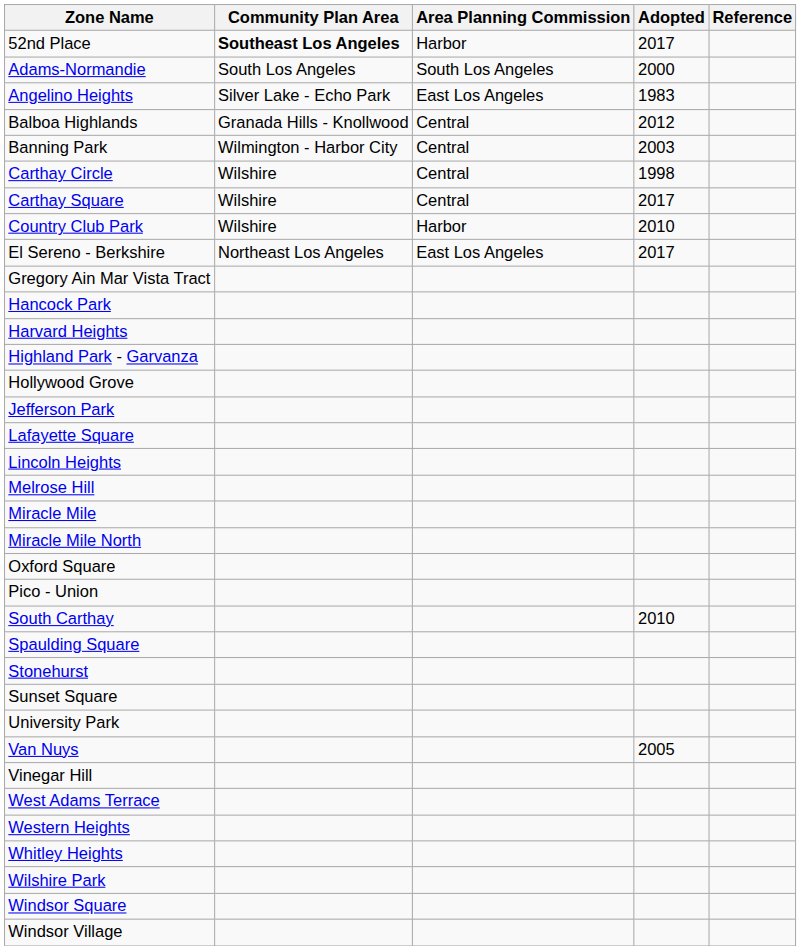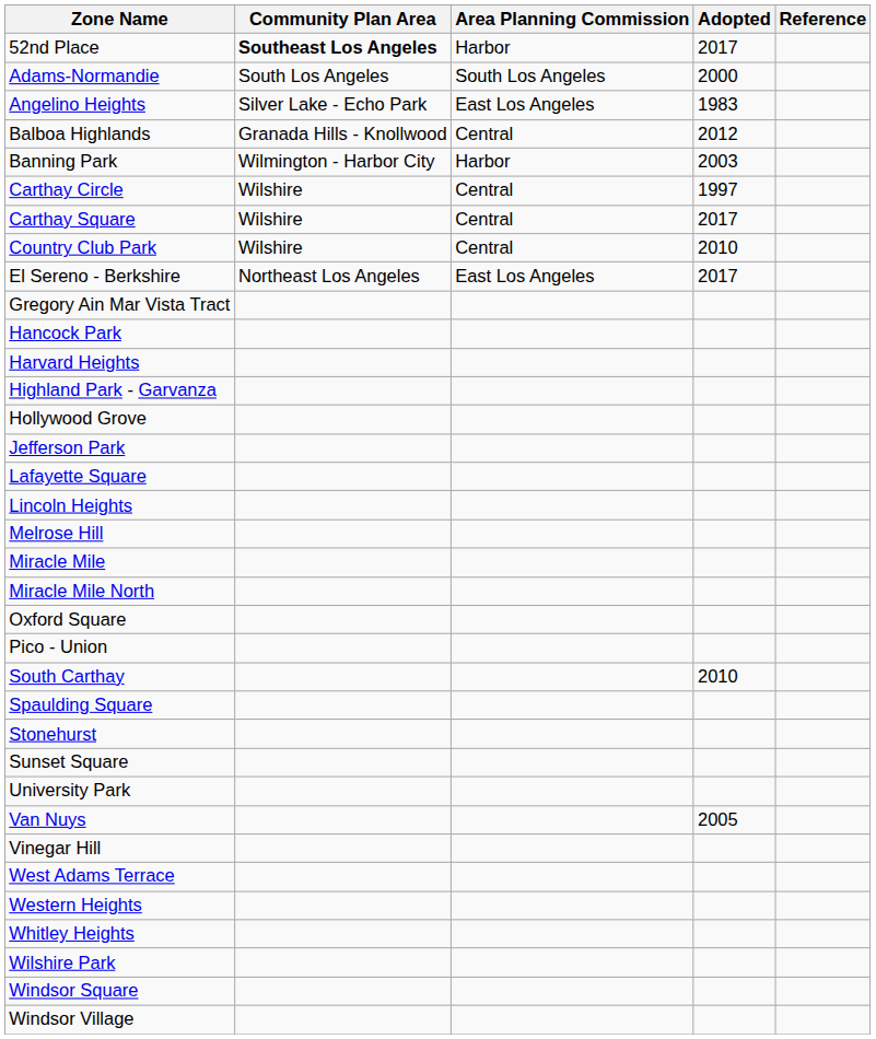Banning Park | Area Planning Commission: Central -> Harbor
Carthay Circle | Adopted: 1998 -> 1997
Country Club Park | Area Planning Commission: Harbor -> Central
